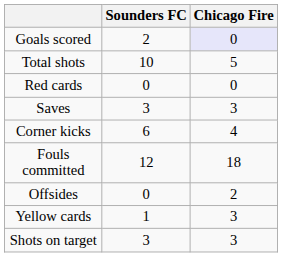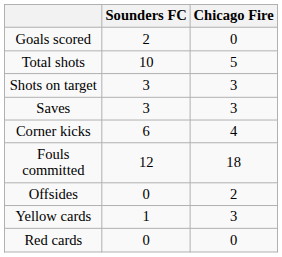Goals scored | Chicago Fire: lavender background -> no background
rows swapped: Shots on target <-> Red cards
